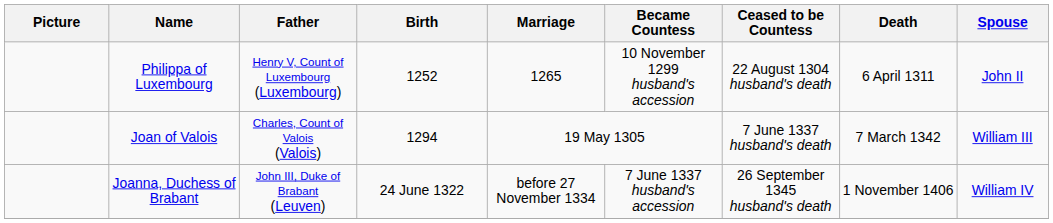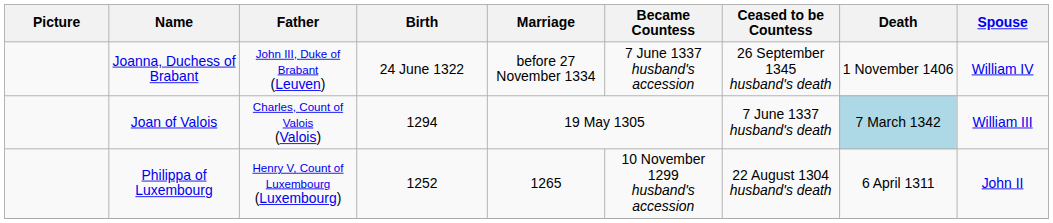rows swapped: Philippa of Luxembourg <-> Joanna, Duchess of Brabant
Joan of Valois | Death: no background -> lightblue background
